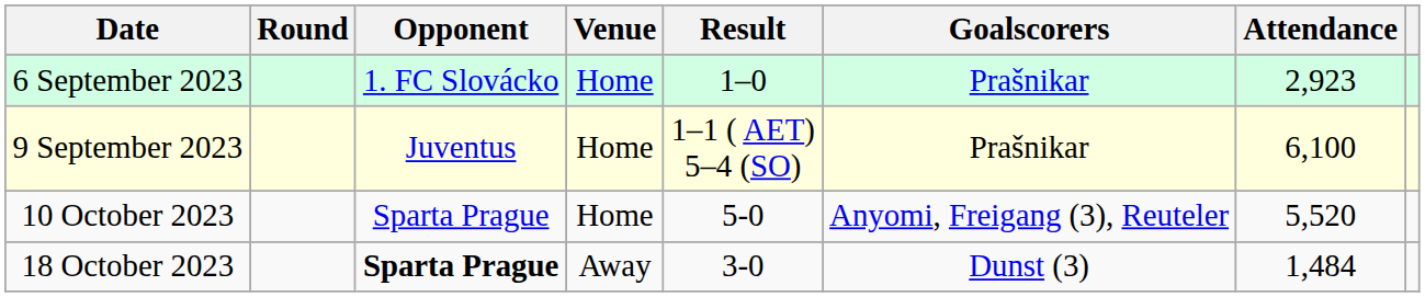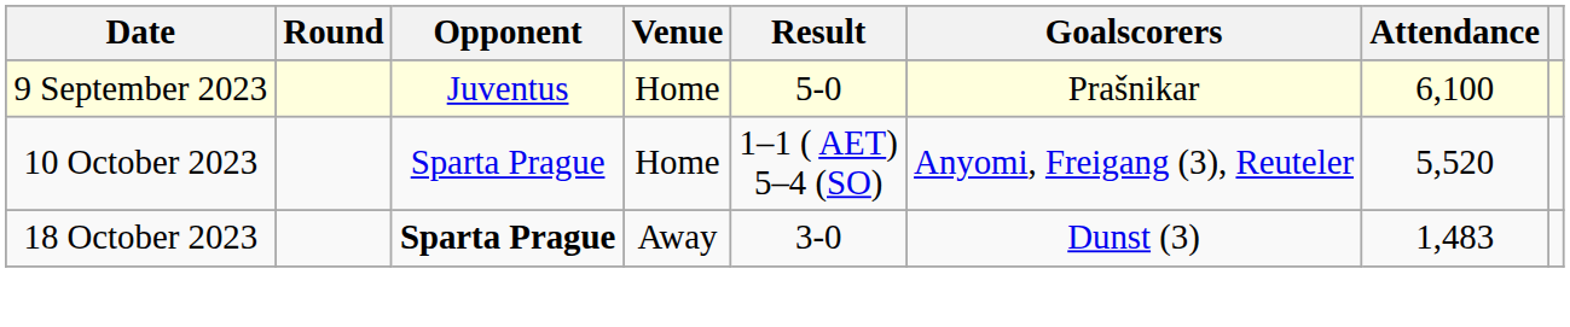- row: 6 September 2023 | 1. FC Slovácko | Home | 1–0 | Prašnikar | 2,923
9 September 2023 | Result: 1–1 ( AET) 5–4 (SO) -> 5-0
10 October 2023 | Result: 5-0 -> 1–1 ( AET) 5–4 (SO)
18 October 2023 | Attendance: 1,484 -> 1,483
